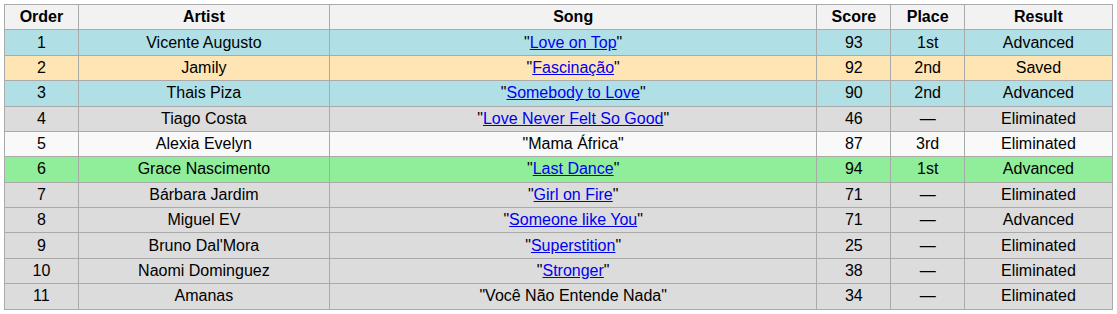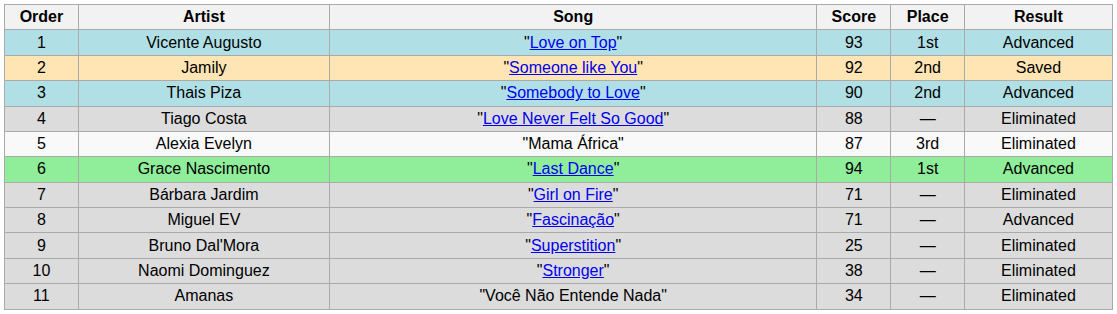Jamily | Song: "Fascinação" -> "Someone like You"
Tiago Costa | Score: 46 -> 88
Miguel EV | Song: "Someone like You" -> "Fascinação"
